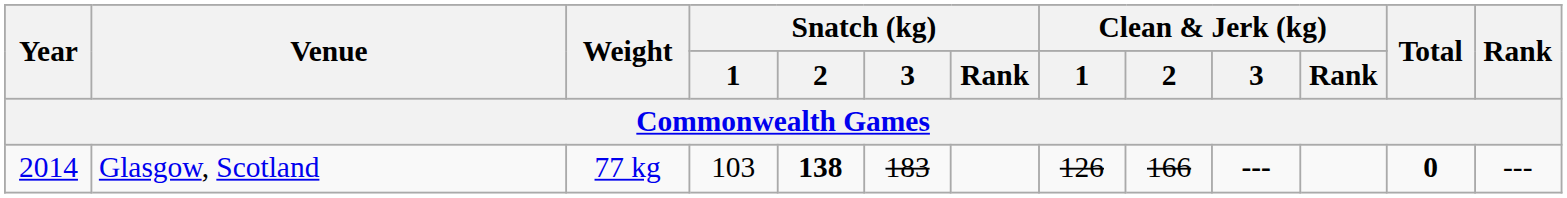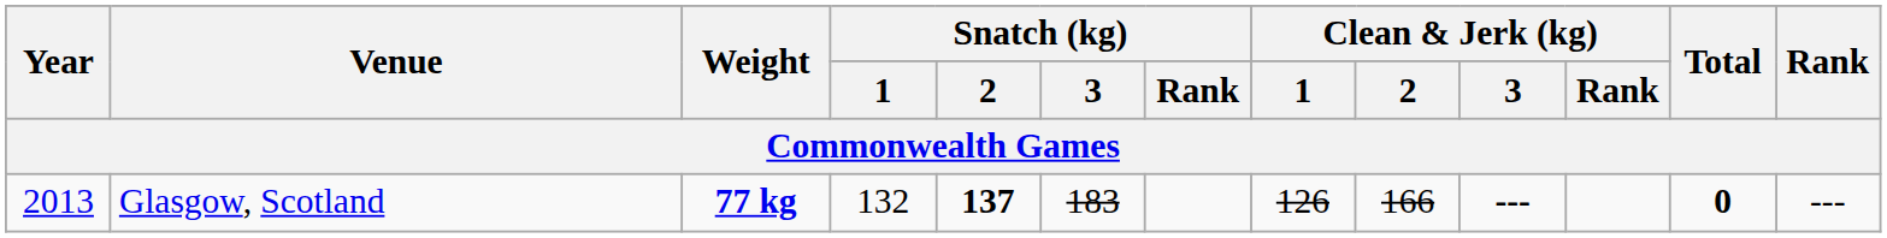Glasgow, Scotland | Year: 2014 -> 2013
Glasgow, Scotland | Weight: normal -> bold
Glasgow, Scotland | Snatch (kg) / 1: 103 -> 132
Glasgow, Scotland | Snatch (kg) / 2: 138 -> 137
